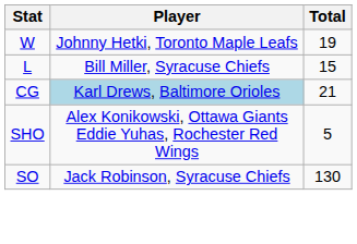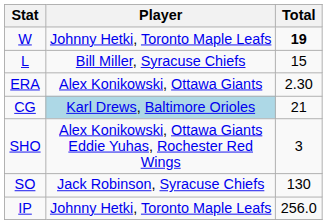W | Total: normal -> bold
+ row: ERA | Alex Konikowski, Ottawa Giants | 2.30
SHO | Total: 5 -> 3
+ row: IP | Johnny Hetki, Toronto Maple Leafs | 256.0
